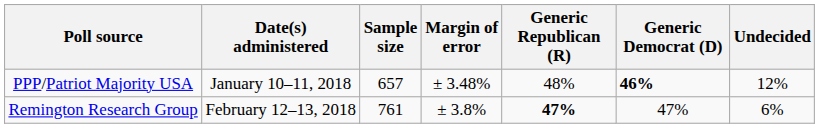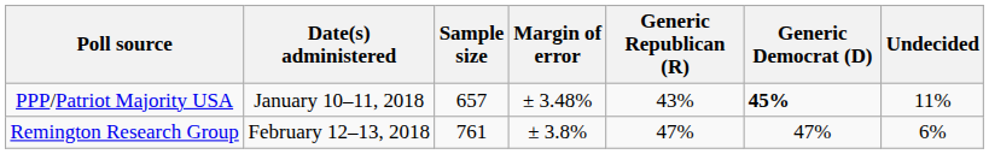PPP/Patriot Majority USA | Generic Republican (R): 48% -> 43%
PPP/Patriot Majority USA | Generic Democrat (D): 46% -> 45%
PPP/Patriot Majority USA | Undecided: 12% -> 11%
Remington Research Group | Generic Republican (R): bold -> normal
